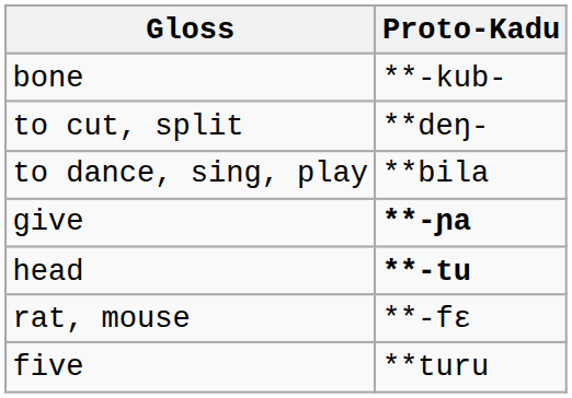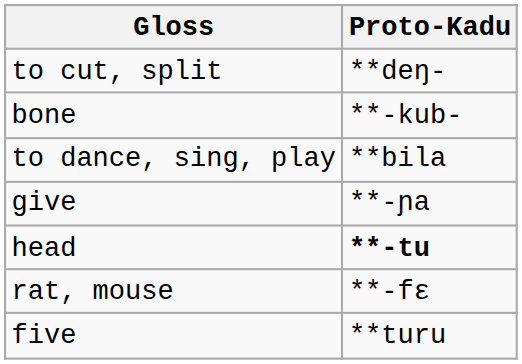rows swapped: bone <-> to cut, split
give | Proto-Kadu: bold -> normal
